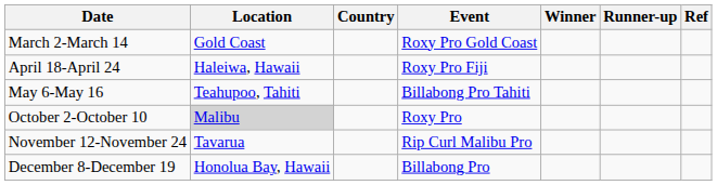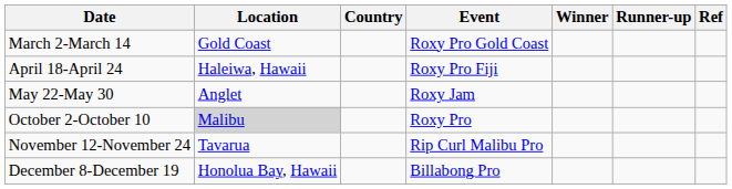- row: May 6-May 16 | Teahupoo, Tahiti | Billabong Pro Tahiti
+ row: May 22-May 30 | Anglet | Roxy Jam
